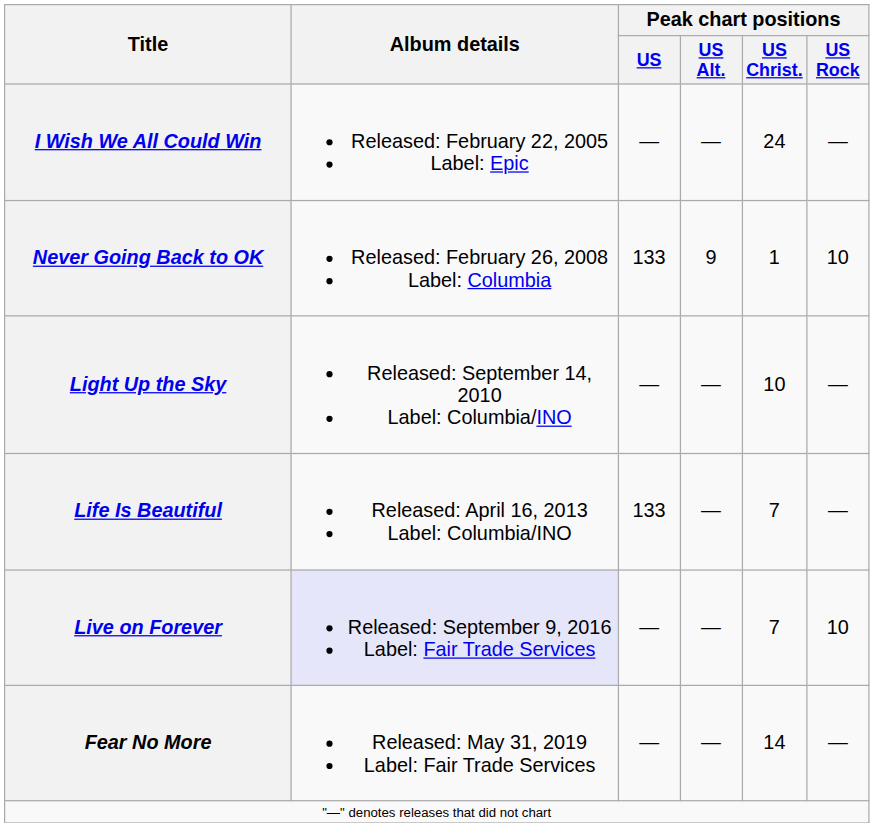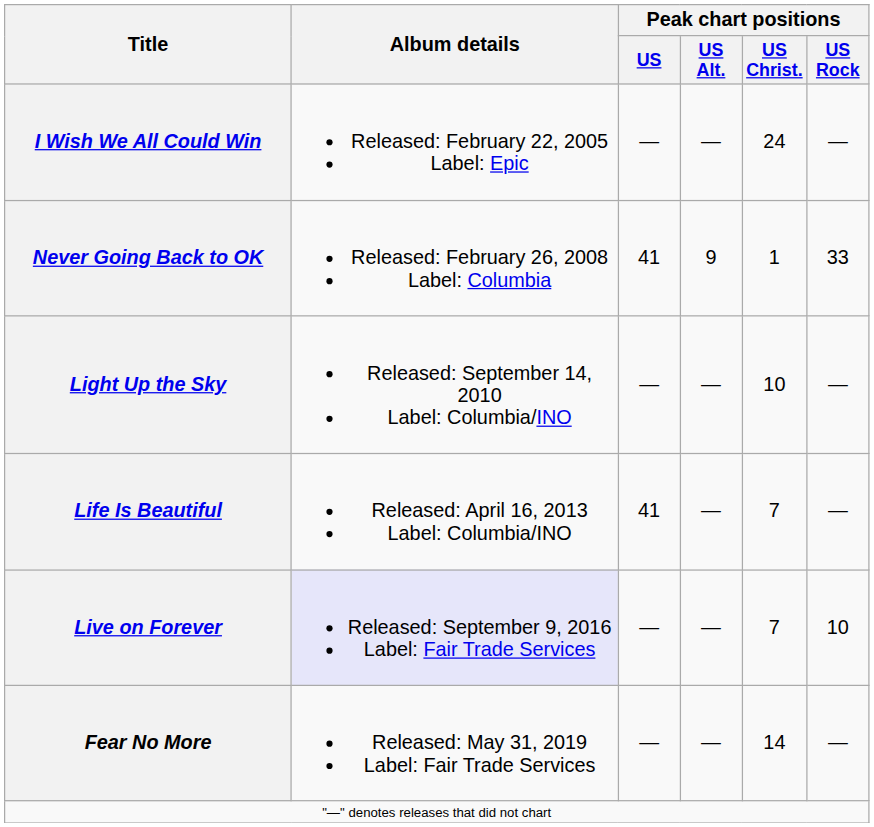Never Going Back to OK | Peak chart positions / US: 133 -> 41
Never Going Back to OK | Peak chart positions / US Rock: 10 -> 33
Life Is Beautiful | Peak chart positions / US: 133 -> 41
